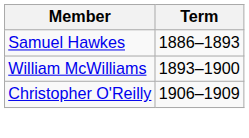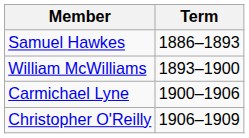+ row: Carmichael Lyne | 1900–1906
